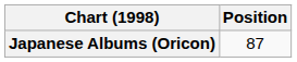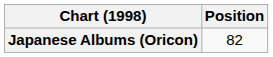Japanese Albums (Oricon) | Position: 87 -> 82
